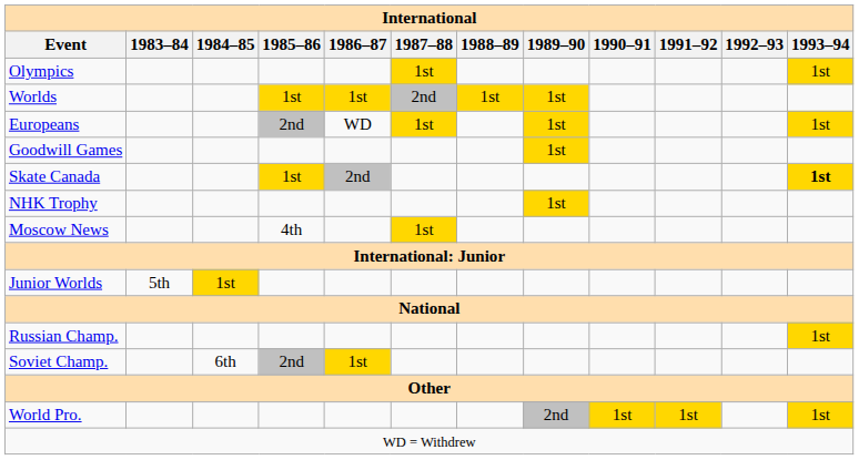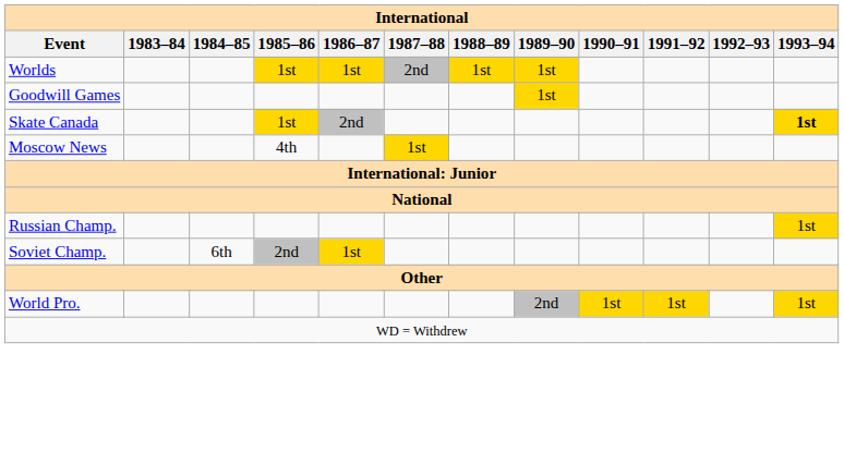- row: Olympics | 1st | 1st
- row: Europeans | 2nd | WD | 1st | 1st | 1st
- row: NHK Trophy | 1st
- row: Junior Worlds | 5th | 1st
